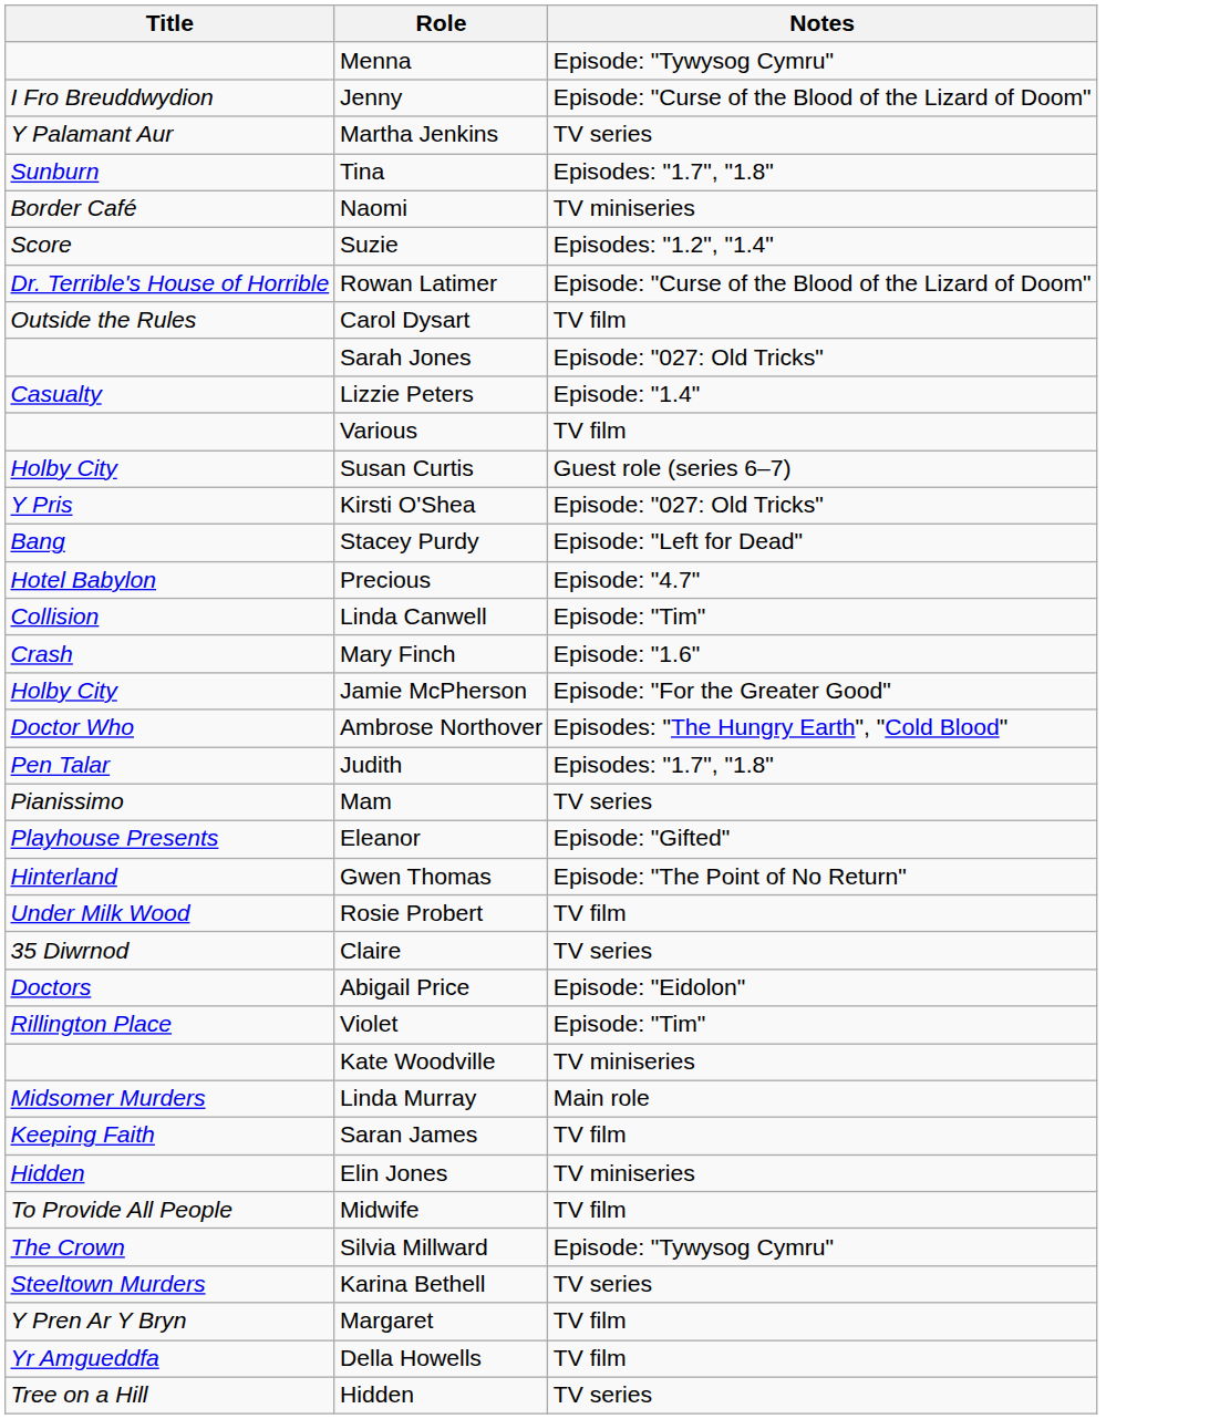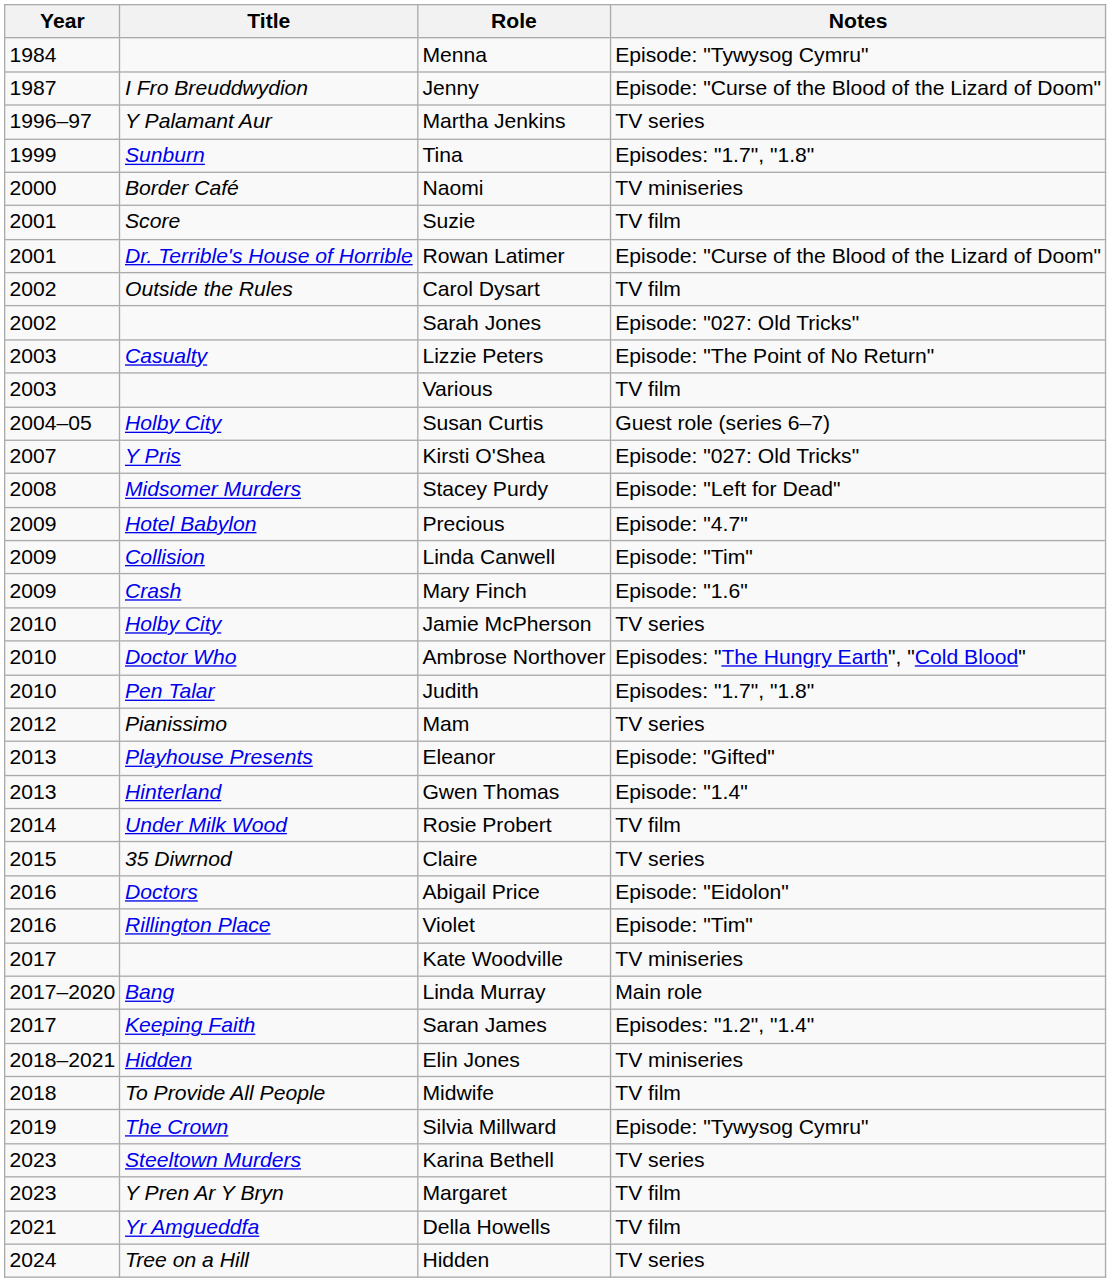+ column: Year | 1984 | 1987 | 1996–97 | 1999 | 2000 | 2001 | 2001 | 2002 | 2002 | 2003 | 2003 | 2004–05 | 2007 | 2008 | 2009 | 2009 | 2009 | 2010 | 2010 | 2010 | 2012 | 2013 | 2013 | 2014 | 2015 | 2016 | 2016 | 2017 | 2017–2020 | 2017 | 2018–2021 | 2018 | 2019 | 2023 | 2023 | 2021 | 2024
Suzie | Notes: Episodes: "1.2", "1.4" -> TV film
Lizzie Peters | Notes: Episode: "1.4" -> Episode: "The Point of No Return"
Stacey Purdy | Title: Bang -> Midsomer Murders
Jamie McPherson | Notes: Episode: "For the Greater Good" -> TV series
Gwen Thomas | Notes: Episode: "The Point of No Return" -> Episode: "1.4"
Linda Murray | Title: Midsomer Murders -> Bang
Saran James | Notes: TV film -> Episodes: "1.2", "1.4"
